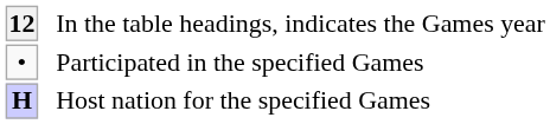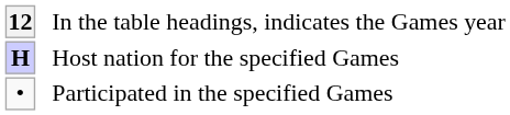rows swapped: Participated in the specified Games <-> Host nation for the specified Games
